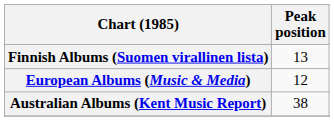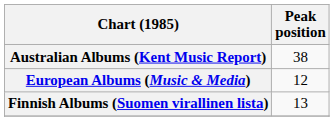rows swapped: Australian Albums (Kent Music Report) <-> Finnish Albums (Suomen virallinen lista)
